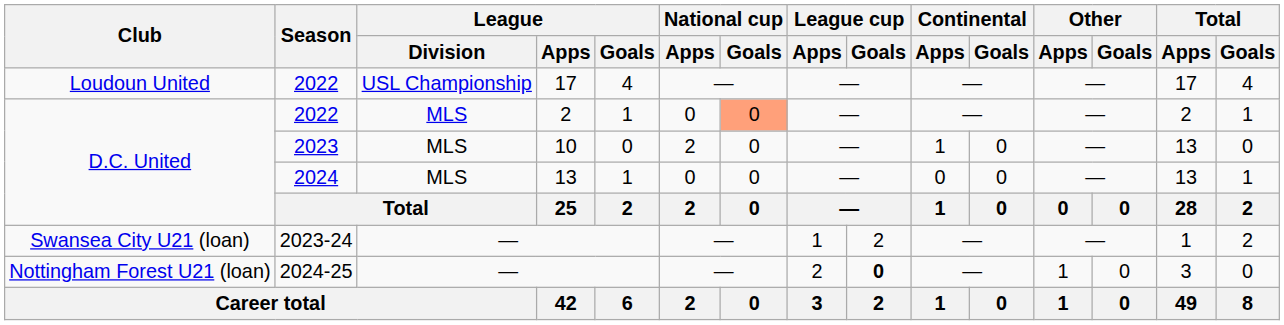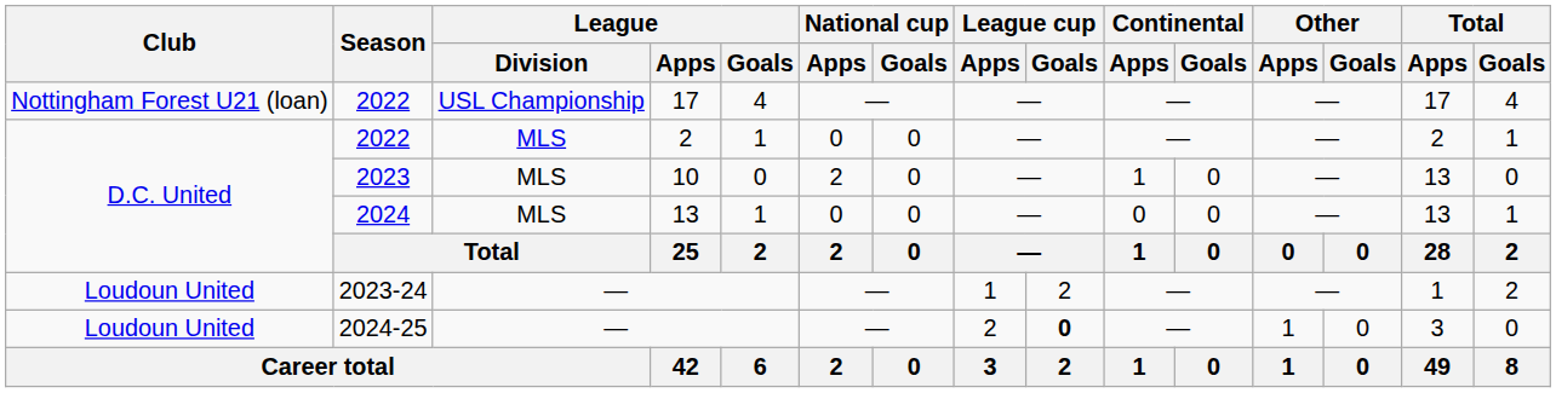2022 / 17 | Club: Loudoun United -> Nottingham Forest U21 (loan)
2022 / 2 | National cup / Goals: lightsalmon background -> no background
2023-24 | Club: Swansea City U21 (loan) -> Loudoun United
2024-25 | Club: Nottingham Forest U21 (loan) -> Loudoun United
